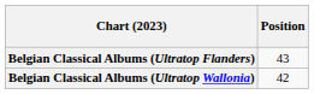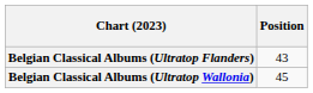Belgian Classical Albums (Ultratop Wallonia) | Position: 42 -> 45
